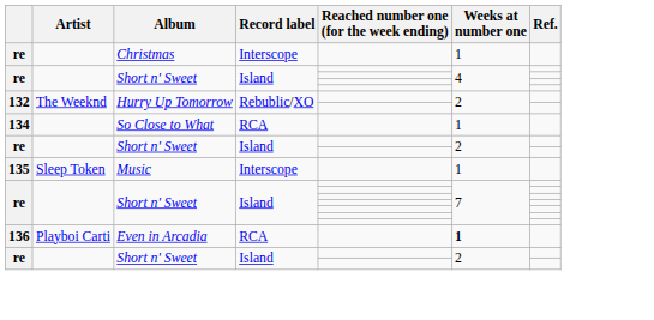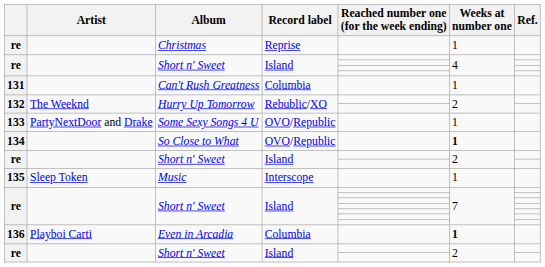Christmas | Record label: Interscope -> Reprise
+ row: 131 | Can't Rush Greatness | Columbia | 1
+ row: 133 | PartyNextDoor and Drake | Some Sexy Songs 4 U | OVO/Republic | 1
So Close to What | Record label: RCA -> OVO/Republic
So Close to What | Weeks at number one: normal -> bold
Even in Arcadia | Record label: RCA -> Columbia
